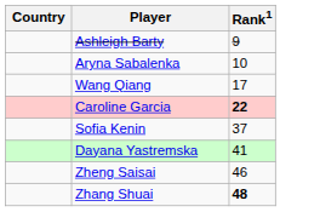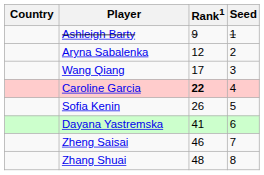+ column: Seed | 1 | 2 | 3 | 4 | 5 | 6 | 7 | 8
Aryna Sabalenka | Rank1: 10 -> 12
Sofia Kenin | Rank1: 37 -> 26
Zhang Shuai | Rank1: bold -> normal
